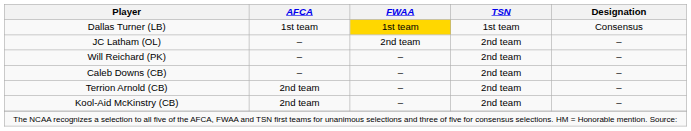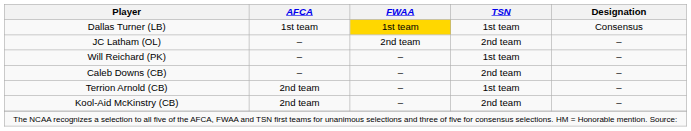Will Reichard (PK) | TSN: 2nd team -> 1st team
Terrion Arnold (CB) | TSN: 2nd team -> 1st team
